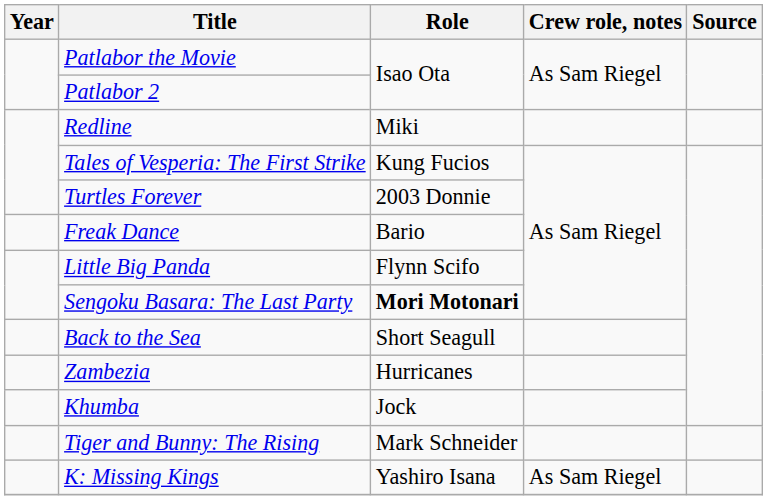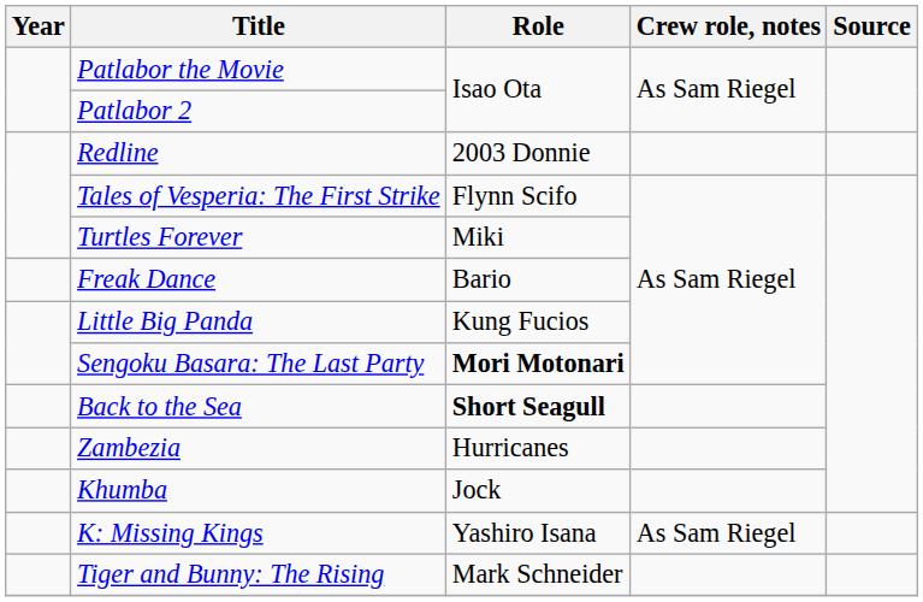Redline | Role: Miki -> 2003 Donnie
Tales of Vesperia: The First Strike | Role: Kung Fucios -> Flynn Scifo
Turtles Forever | Role: 2003 Donnie -> Miki
Little Big Panda | Role: Flynn Scifo -> Kung Fucios
Back to the Sea | Role: normal -> bold
rows swapped: Tiger and Bunny: The Rising <-> K: Missing Kings
